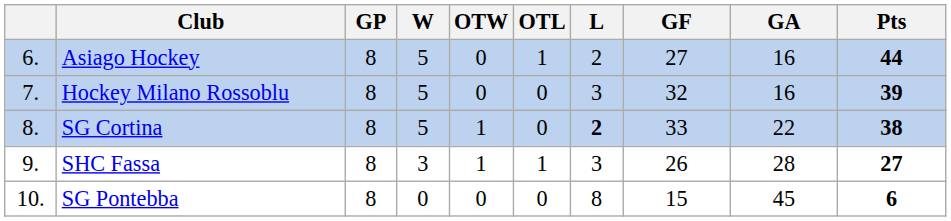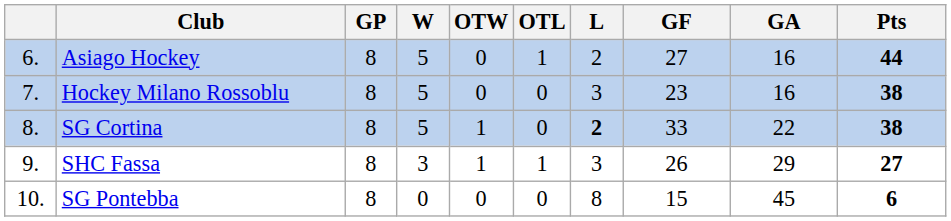Hockey Milano Rossoblu | GF: 32 -> 23
Hockey Milano Rossoblu | Pts: 39 -> 38
SHC Fassa | GA: 28 -> 29
